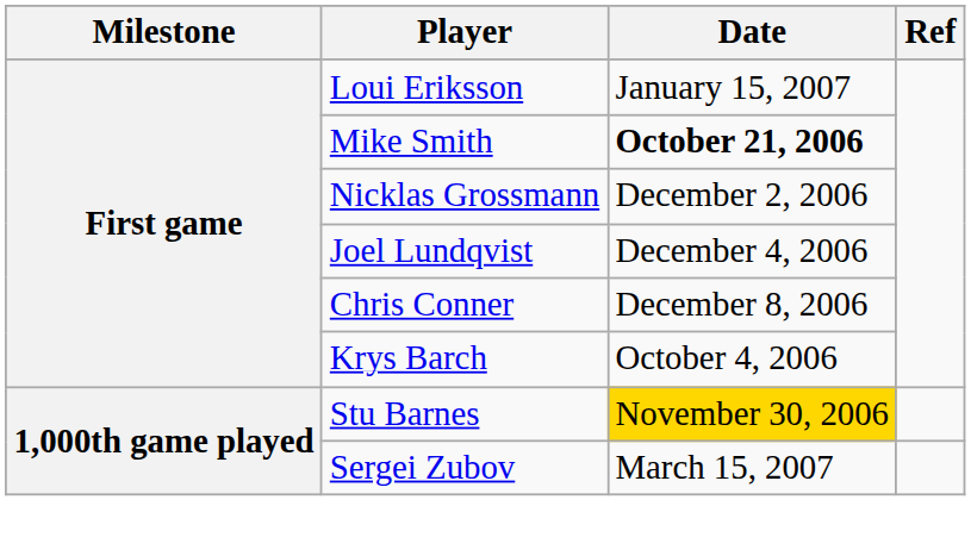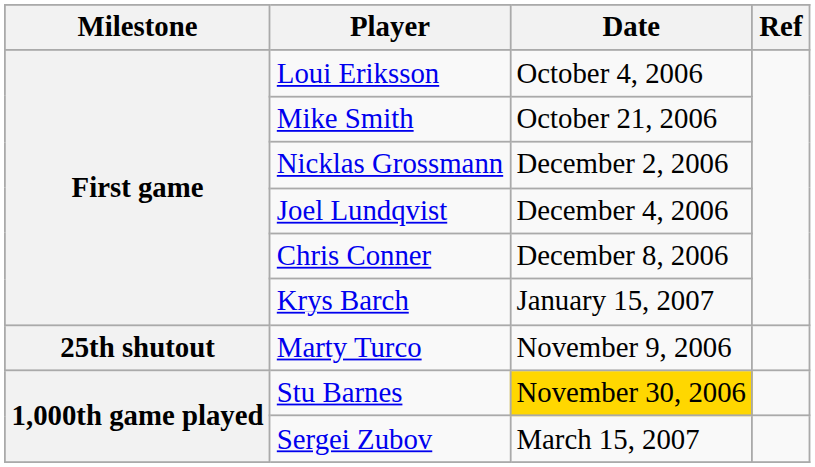Loui Eriksson | Date: January 15, 2007 -> October 4, 2006
Mike Smith | Date: bold -> normal
Krys Barch | Date: October 4, 2006 -> January 15, 2007
+ row: 25th shutout | Marty Turco | November 9, 2006
